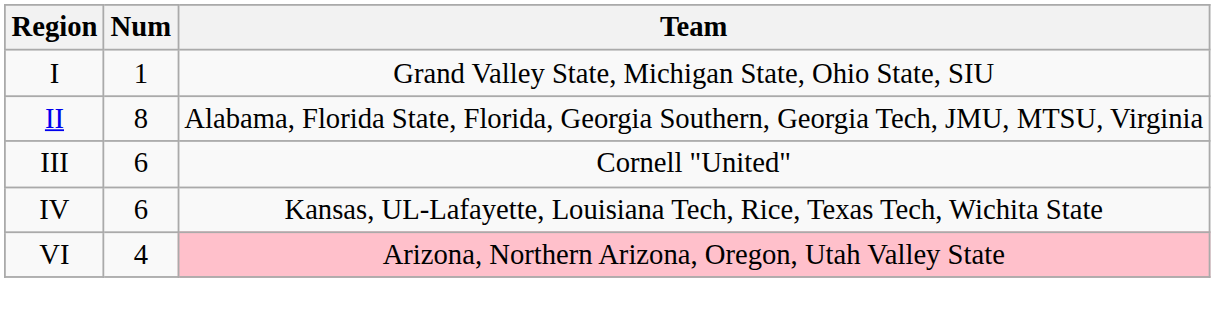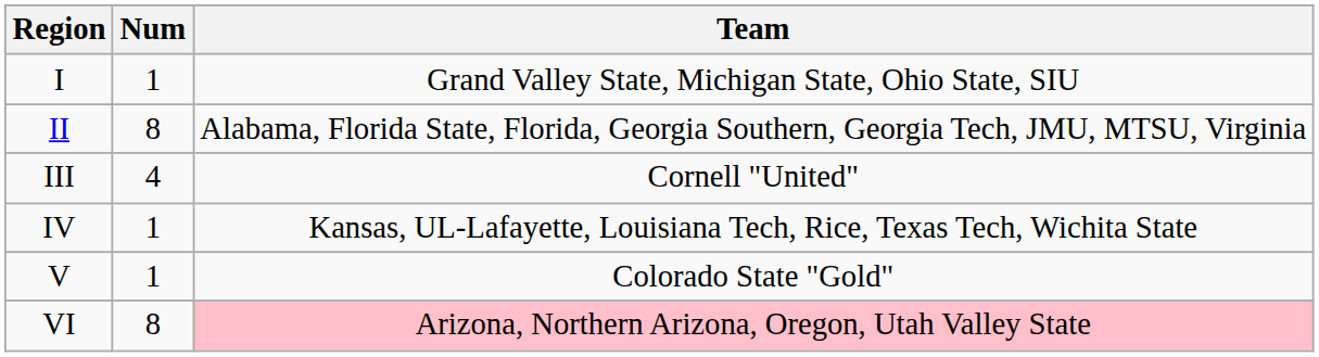III | Num: 6 -> 4
IV | Num: 6 -> 1
+ row: V | 1 | Colorado State "Gold"
VI | Num: 4 -> 8
